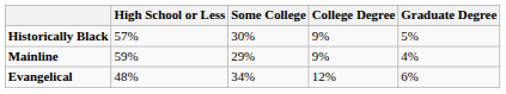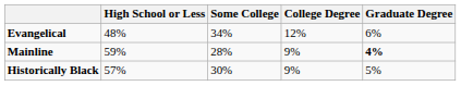rows swapped: Evangelical <-> Historically Black
Mainline | Some College: 29% -> 28%
Mainline | Graduate Degree: normal -> bold
